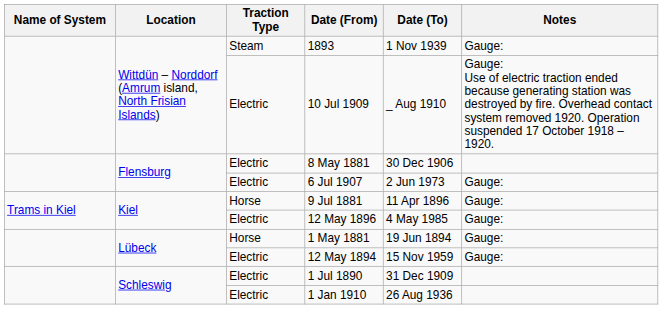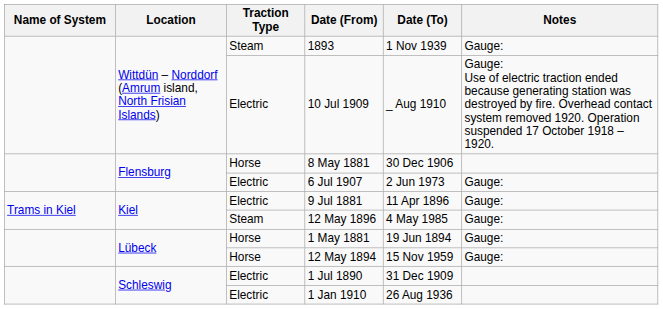8 May 1881 | Traction Type: Electric -> Horse
9 Jul 1881 | Traction Type: Horse -> Electric
12 May 1896 | Traction Type: Electric -> Steam
12 May 1894 | Traction Type: Electric -> Horse
